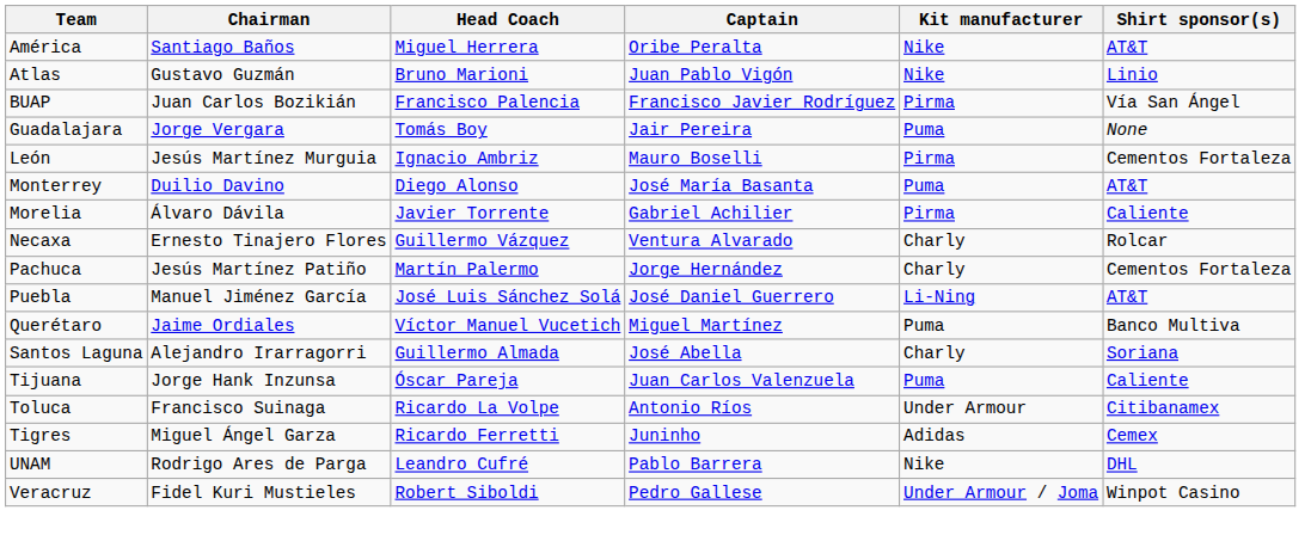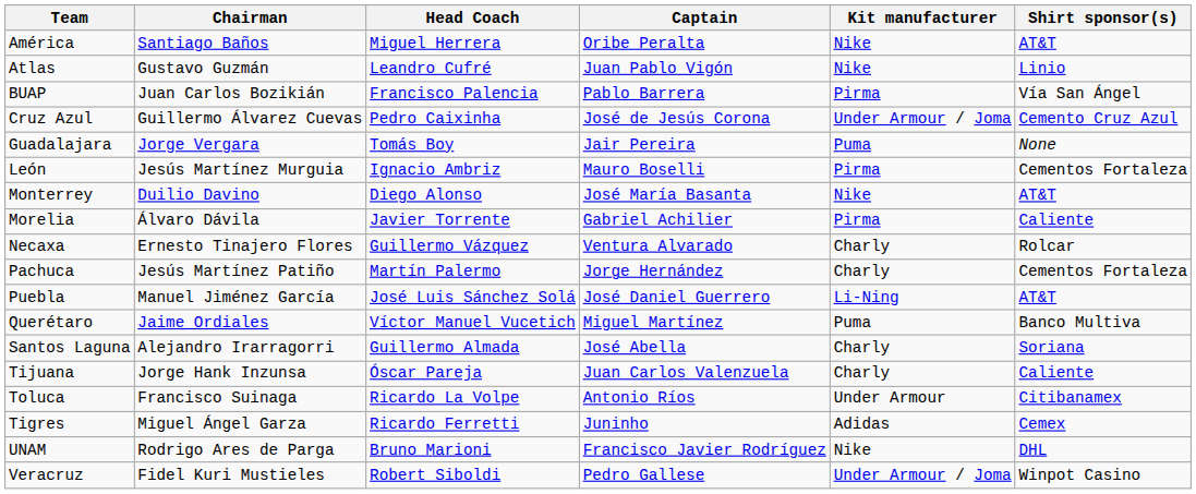Atlas | Head Coach: Bruno Marioni -> Leandro Cufré
BUAP | Captain: Francisco Javier Rodríguez -> Pablo Barrera
+ row: Cruz Azul | Guillermo Álvarez Cuevas | Pedro Caixinha | José de Jesús Corona | Under Armour / Joma | Cemento Cruz Azul
Monterrey | Kit manufacturer: Puma -> Nike
Tijuana | Kit manufacturer: Puma -> Charly
UNAM | Head Coach: Leandro Cufré -> Bruno Marioni
UNAM | Captain: Pablo Barrera -> Francisco Javier Rodríguez
